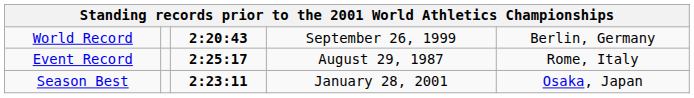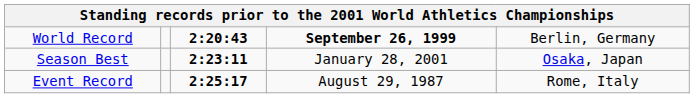World Record | column 4: normal -> bold
rows swapped: Event Record <-> Season Best
